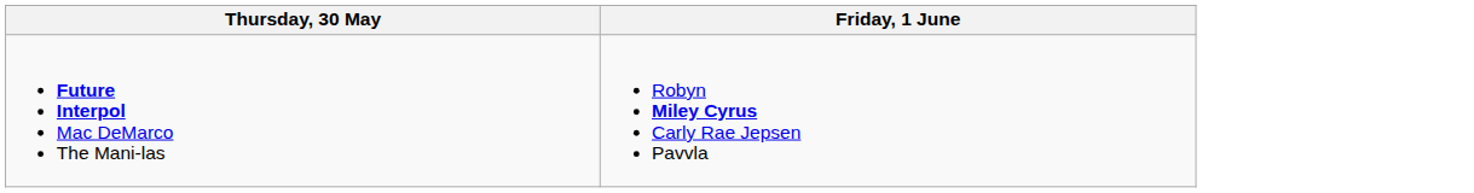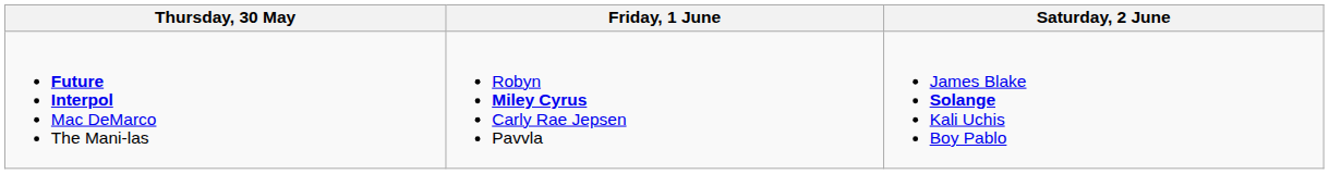+ column: Saturday, 2 June | James Blake Solange Kali Uchis Boy Pablo
